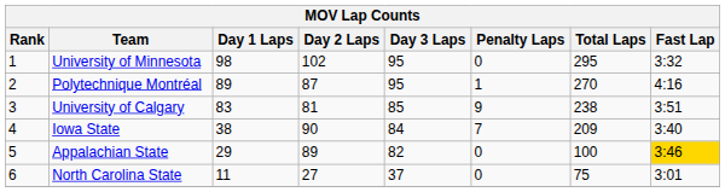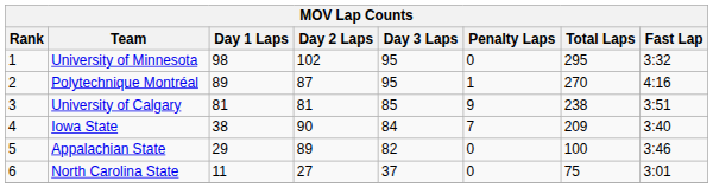University of Calgary | Day 1 Laps: 83 -> 81
Appalachian State | Fast Lap: gold background -> no background
